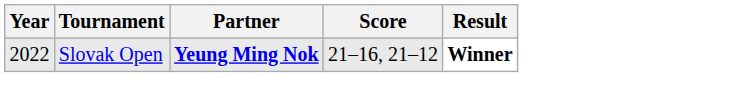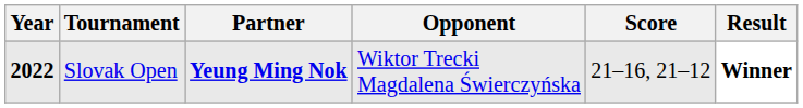+ column: Opponent | Wiktor Trecki Magdalena Świerczyńska
Slovak Open | Year: normal -> bold
